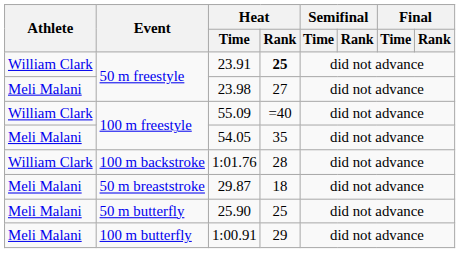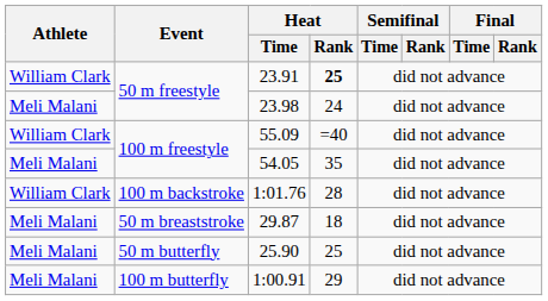23.98 | Heat / Rank: 27 -> 24
